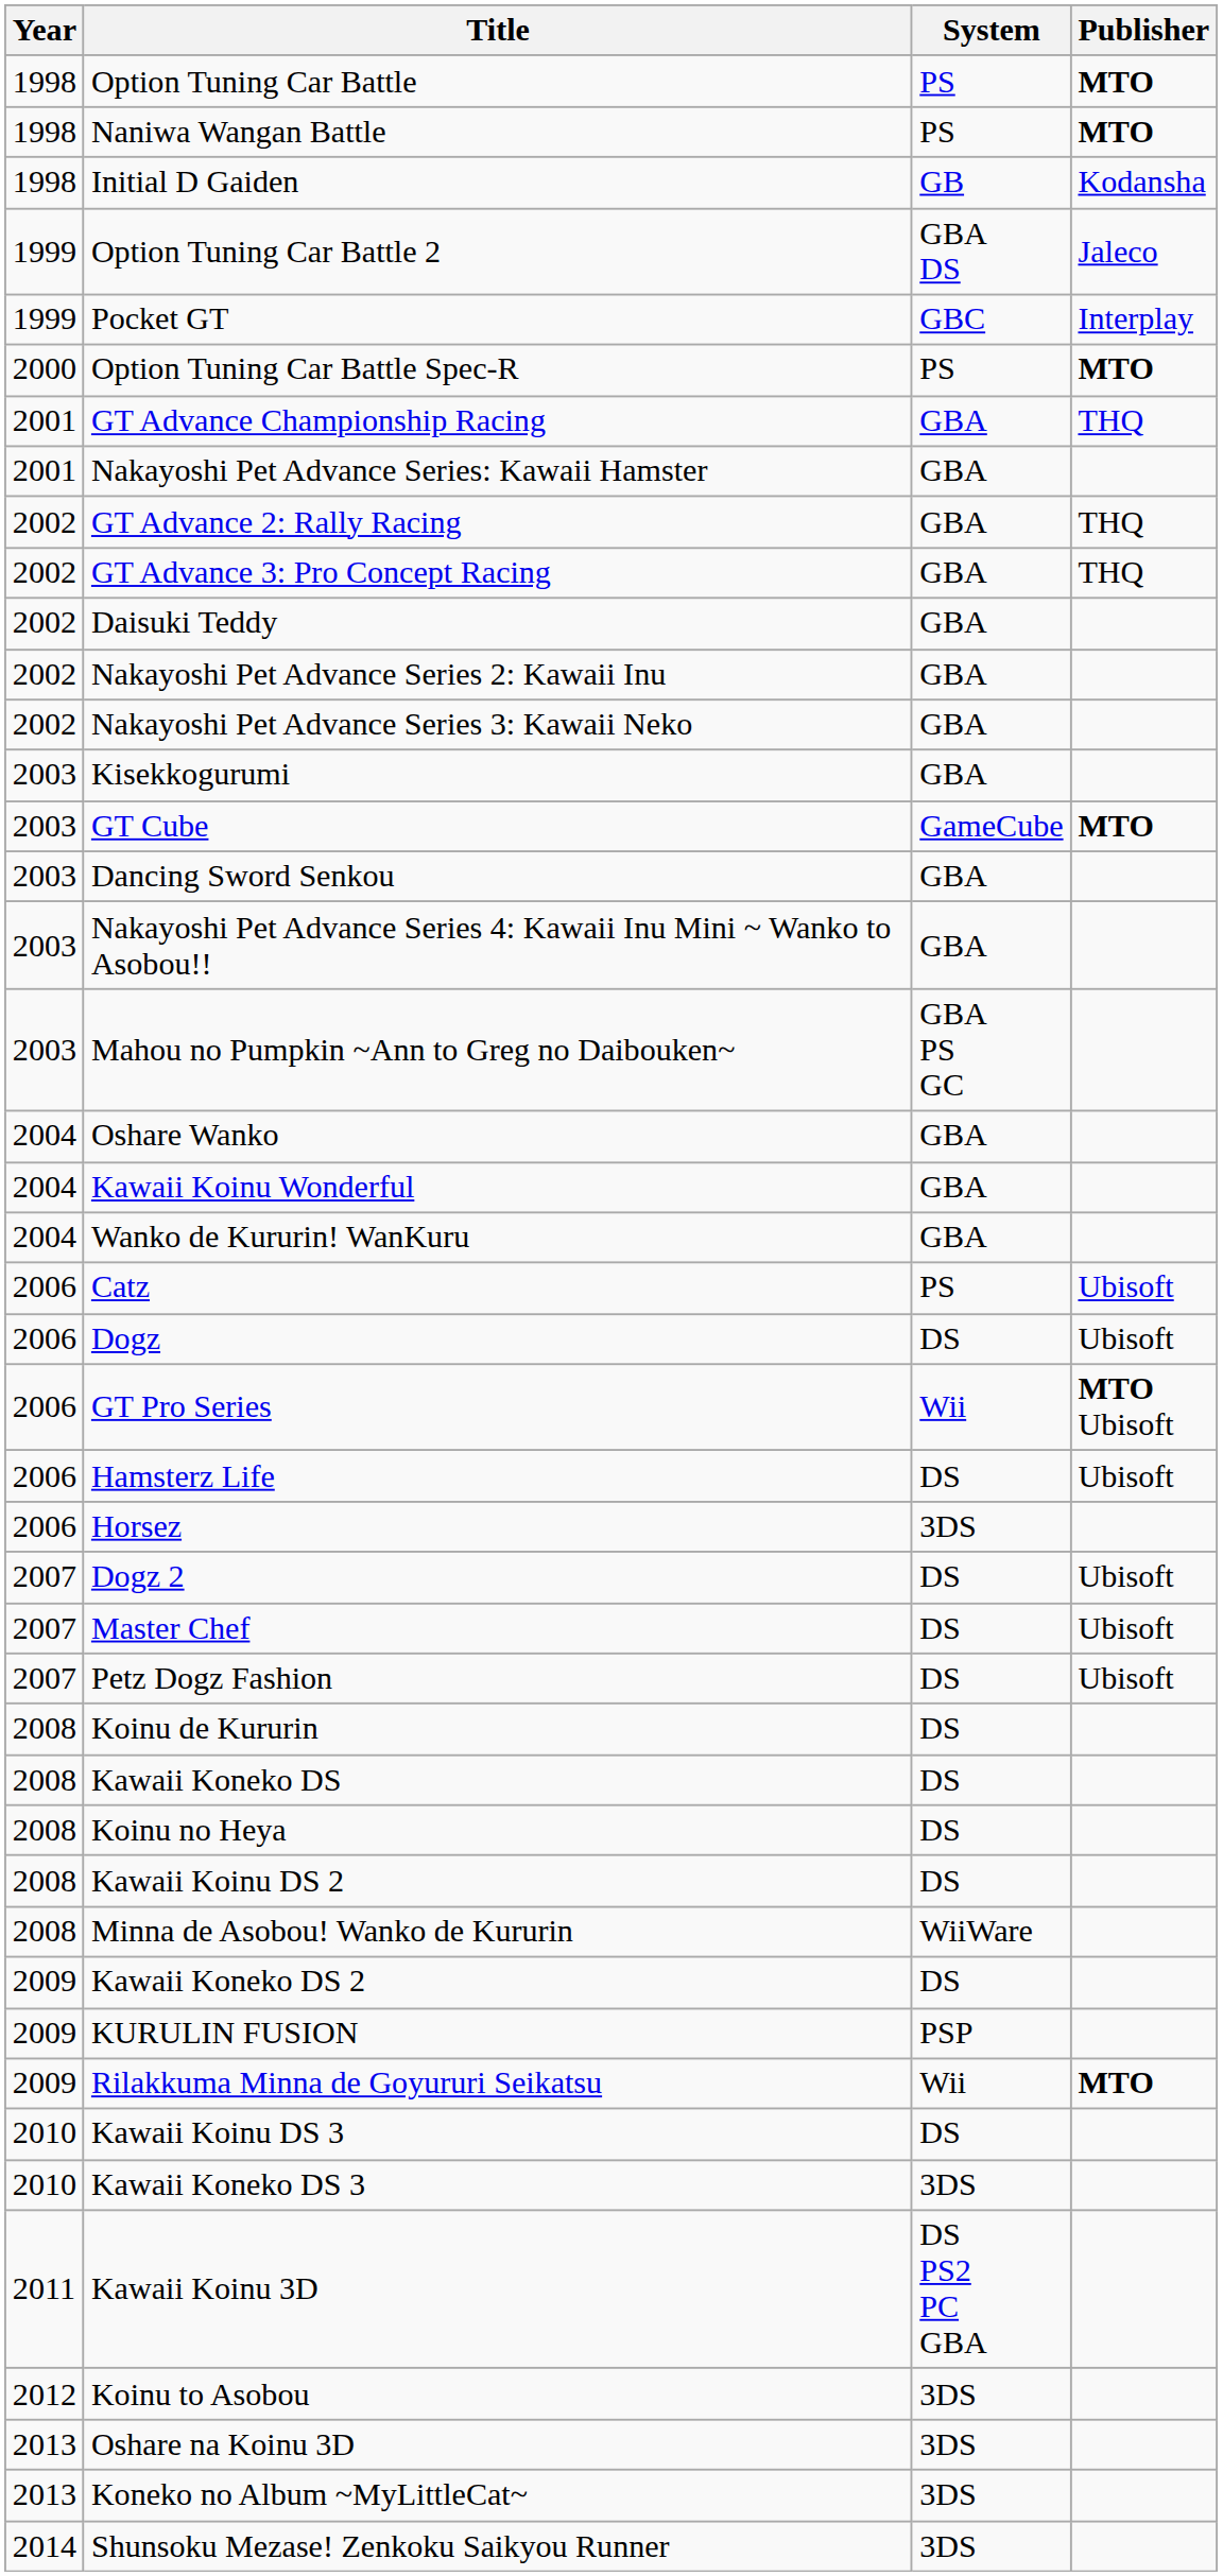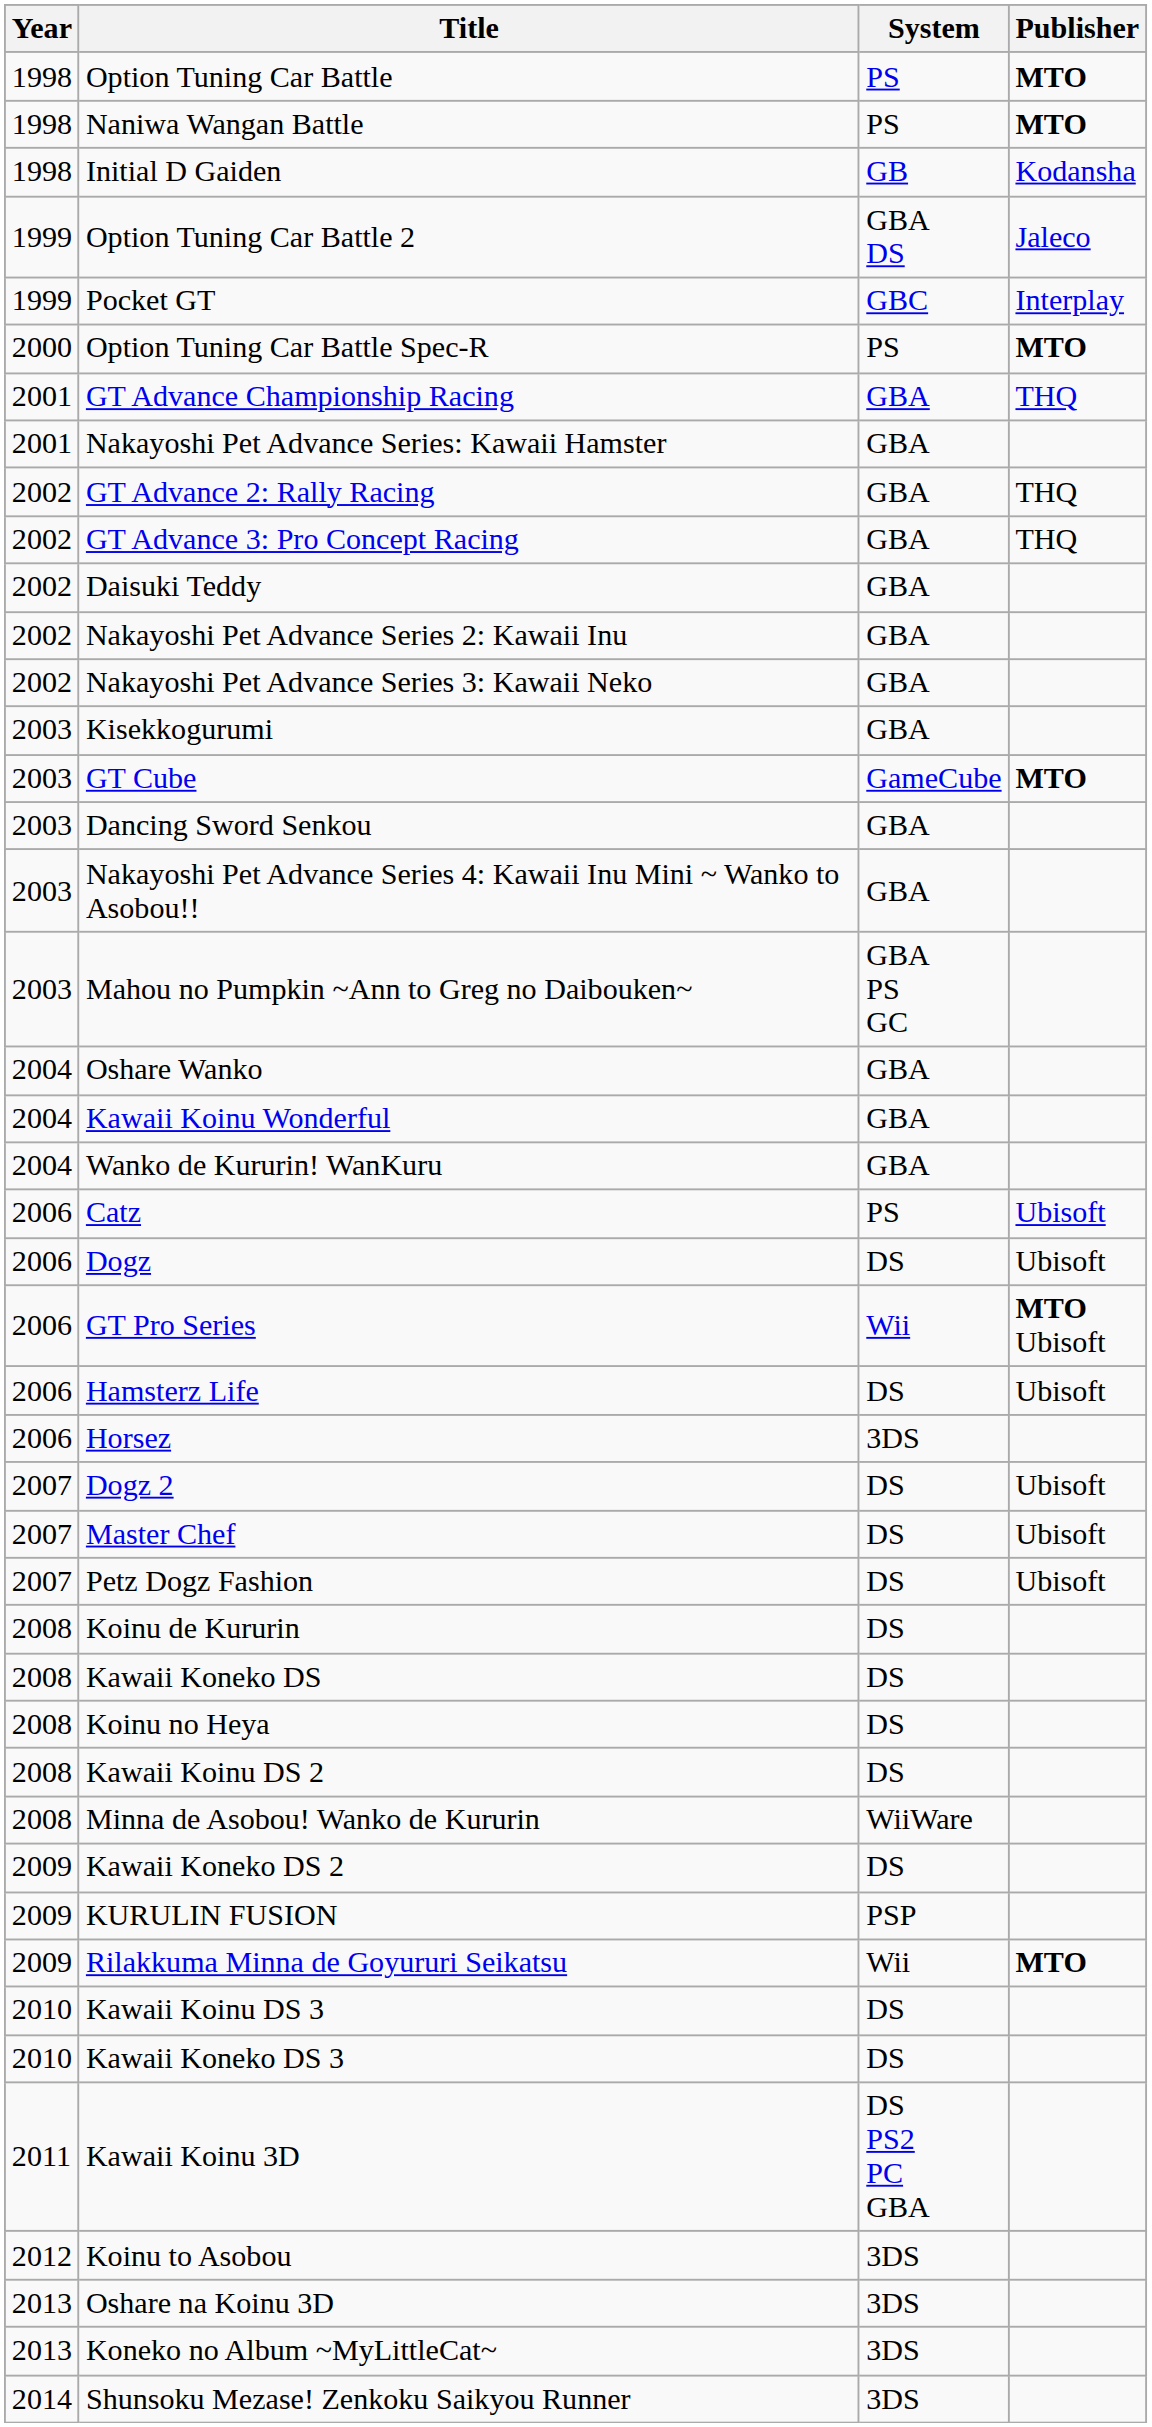Kawaii Koneko DS 3 | System: 3DS -> DS
